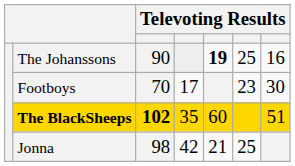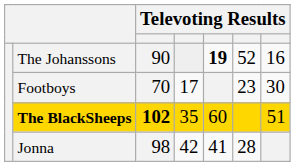The Johanssons | column 6: 25 -> 52
Jonna | column 5: 21 -> 41
Jonna | column 6: 25 -> 28
